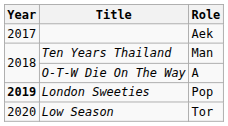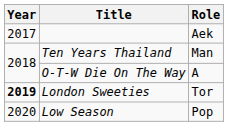London Sweeties | Role: Pop -> Tor
Low Season | Role: Tor -> Pop
